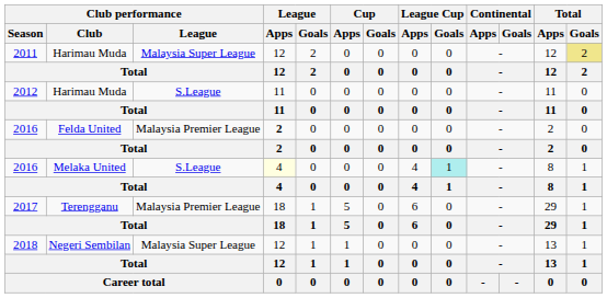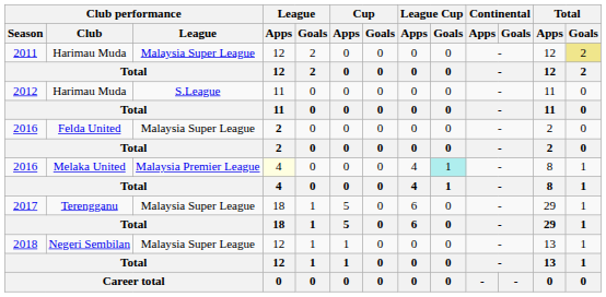2016 / Felda United | Club performance / League: Malaysia Premier League -> Malaysia Super League
2016 / Melaka United | Club performance / League: S.League -> Malaysia Premier League
2017 | Club performance / League: Malaysia Premier League -> Malaysia Super League
